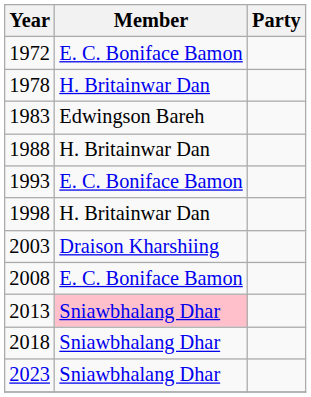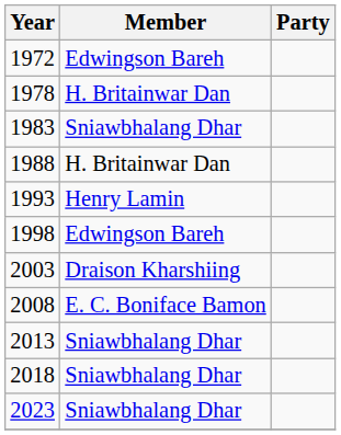1972 | Member: E. C. Boniface Bamon -> Edwingson Bareh
1983 | Member: Edwingson Bareh -> Sniawbhalang Dhar
1993 | Member: E. C. Boniface Bamon -> Henry Lamin
1998 | Member: H. Britainwar Dan -> Edwingson Bareh
2013 | Member: pink background -> no background
